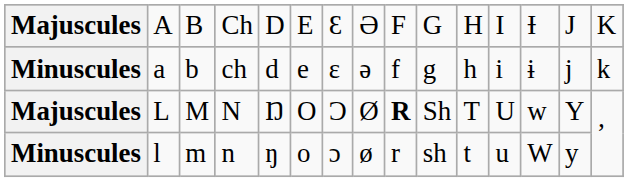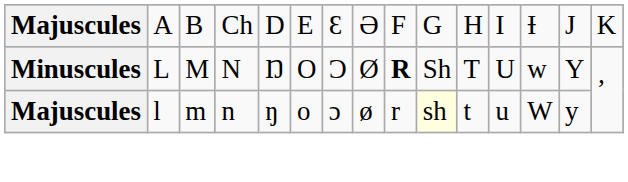- row: Minuscules | a | b | ch | d | e | ɛ | ə | f | g | h | i | ɨ | j | k
L | column 1: Majuscules -> Minuscules
l | column 1: Minuscules -> Majuscules
l | column 10: no background -> lightyellow background
